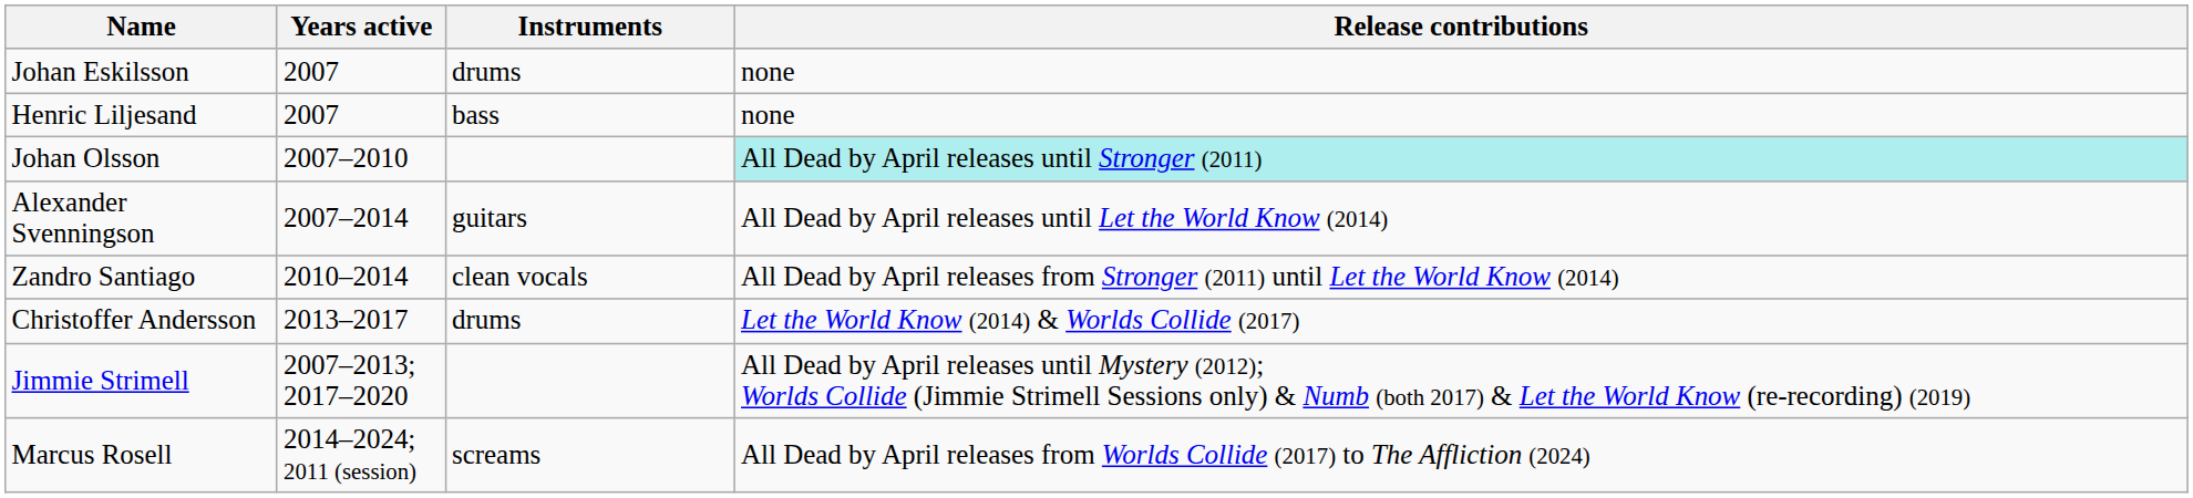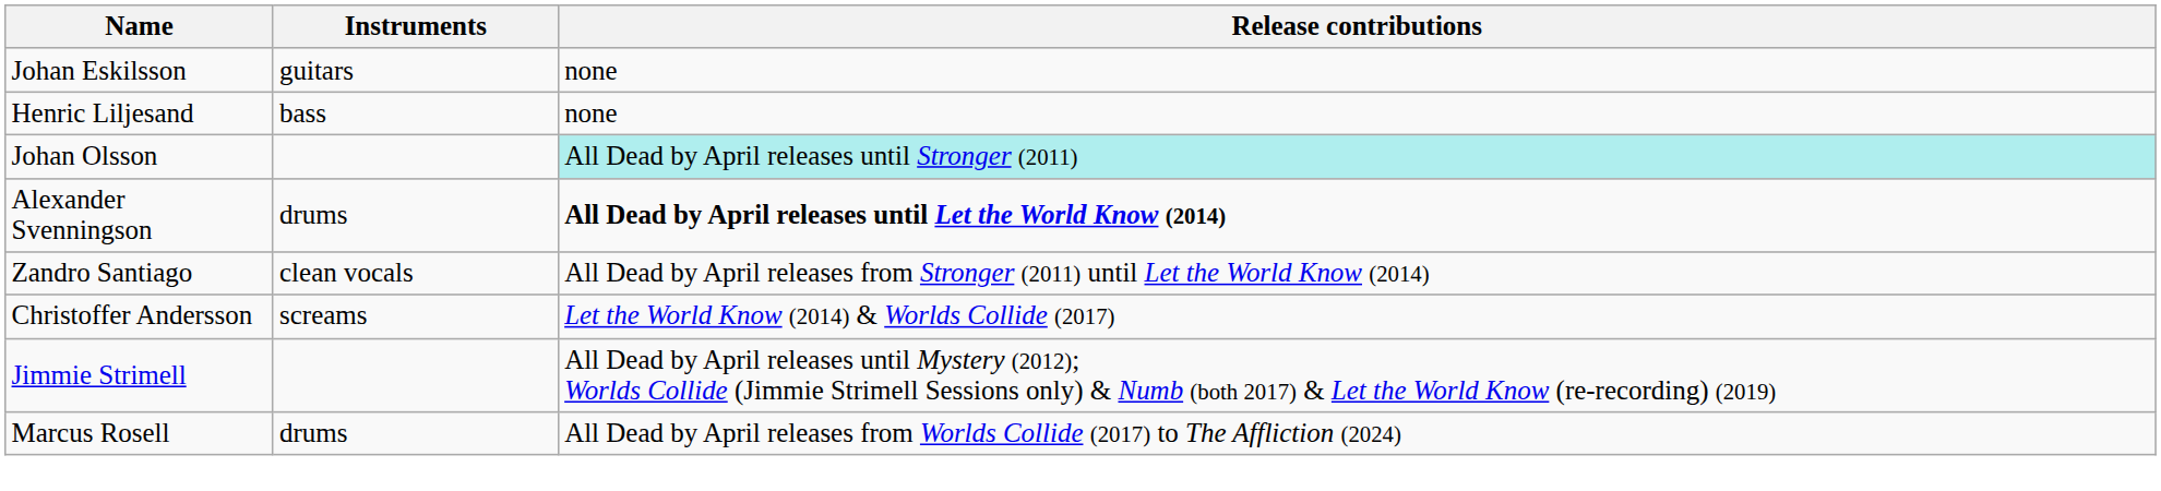- column: Years active | 2007 | 2007 | 2007–2010 | 2007–2014 | 2010–2014 | 2013–2017 | 2007–2013; 2017–2020 | 2014–2024; 2011 (session)
Johan Eskilsson | Instruments: drums -> guitars
Alexander Svenningson | Instruments: guitars -> drums
Alexander Svenningson | Release contributions: normal -> bold
Christoffer Andersson | Instruments: drums -> screams
Marcus Rosell | Instruments: screams -> drums
